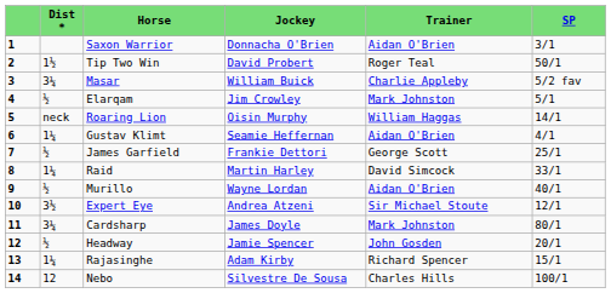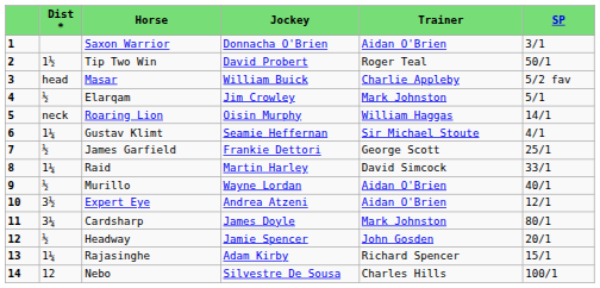Masar | Dist *: 3¼ -> head
Gustav Klimt | Trainer: Aidan O'Brien -> Sir Michael Stoute
Expert Eye | Trainer: Sir Michael Stoute -> Aidan O'Brien
